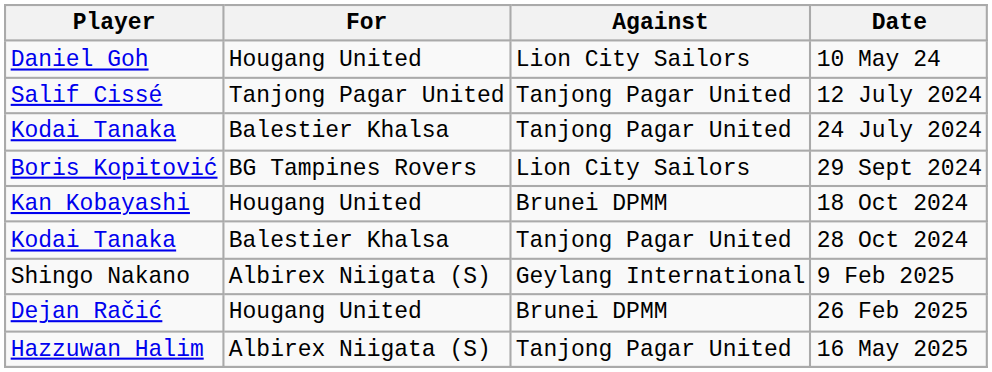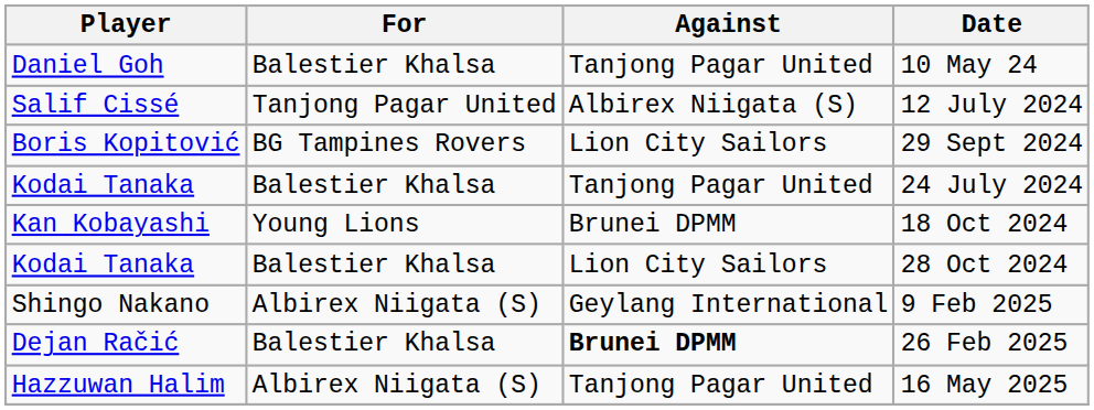10 May 24 | For: Hougang United -> Balestier Khalsa
10 May 24 | Against: Lion City Sailors -> Tanjong Pagar United
12 July 2024 | Against: Tanjong Pagar United -> Albirex Niigata (S)
rows swapped: 24 July 2024 <-> 29 Sept 2024
18 Oct 2024 | For: Hougang United -> Young Lions
28 Oct 2024 | Against: Tanjong Pagar United -> Lion City Sailors
26 Feb 2025 | For: Hougang United -> Balestier Khalsa
26 Feb 2025 | Against: normal -> bold
